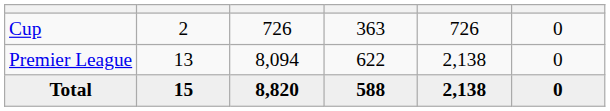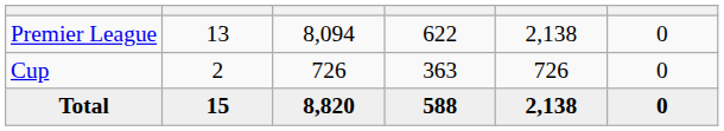rows swapped: Premier League <-> Cup
